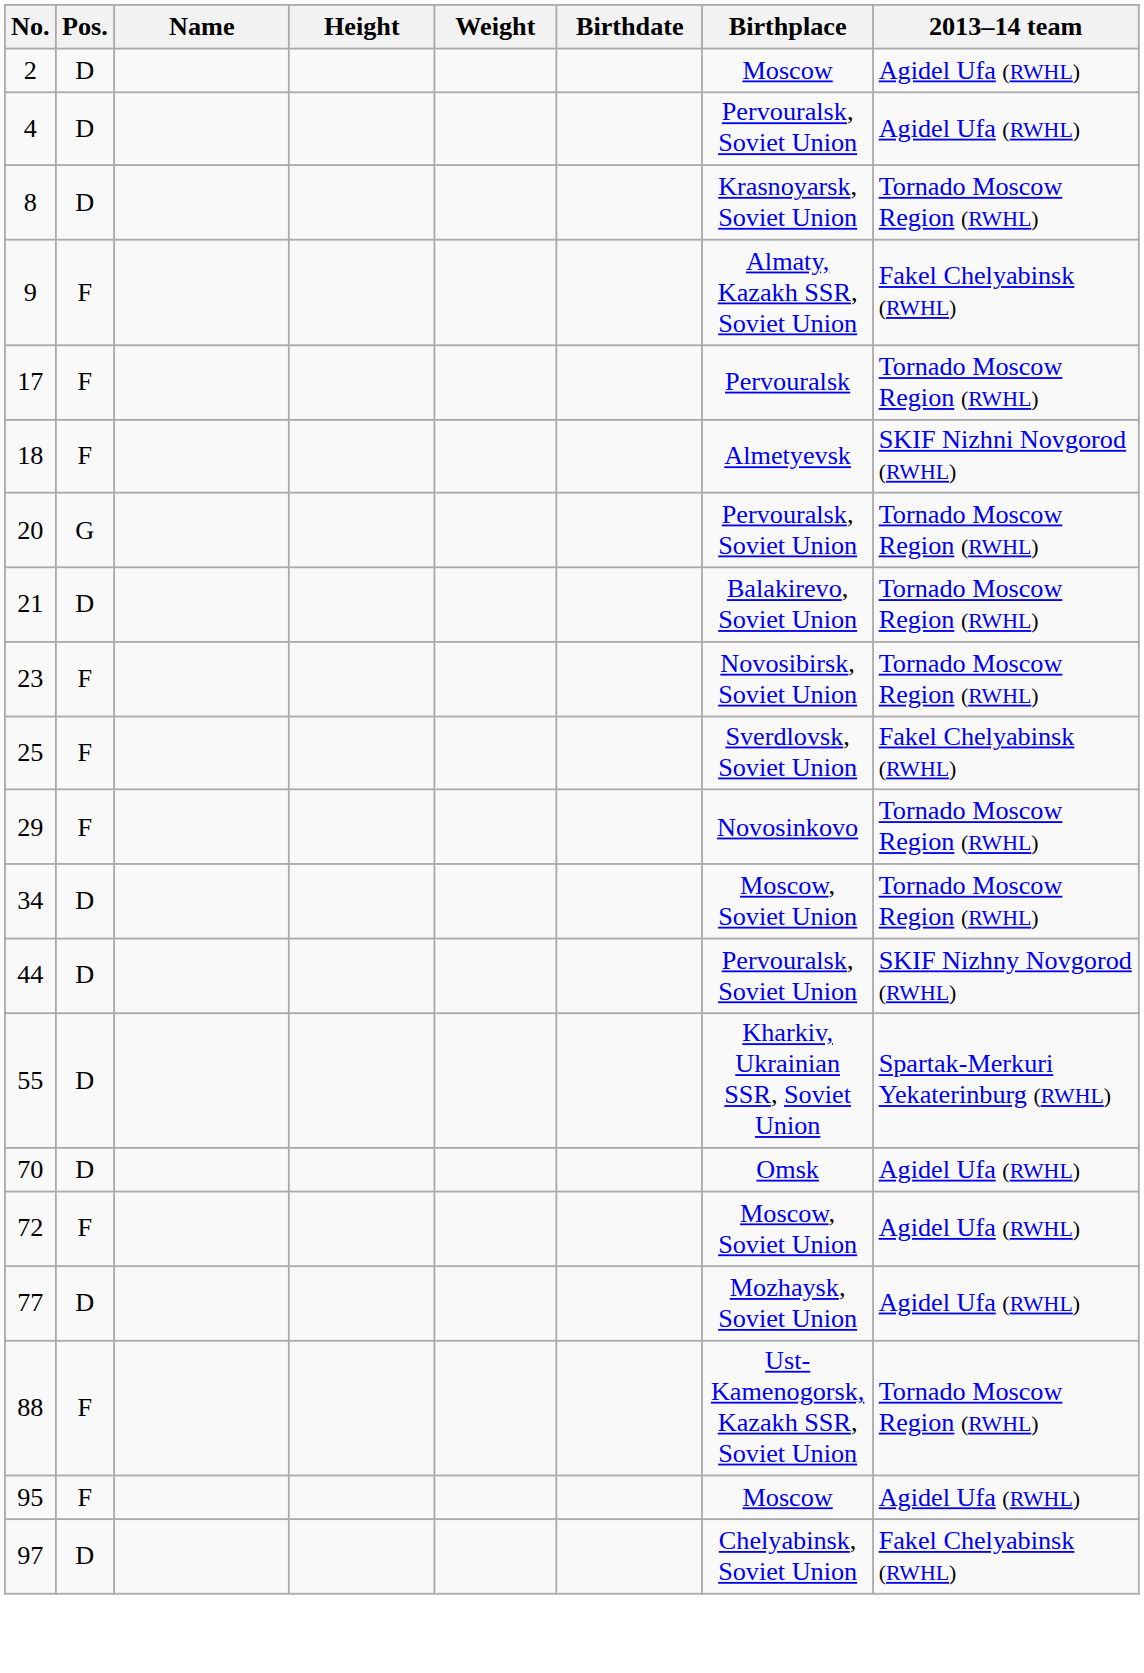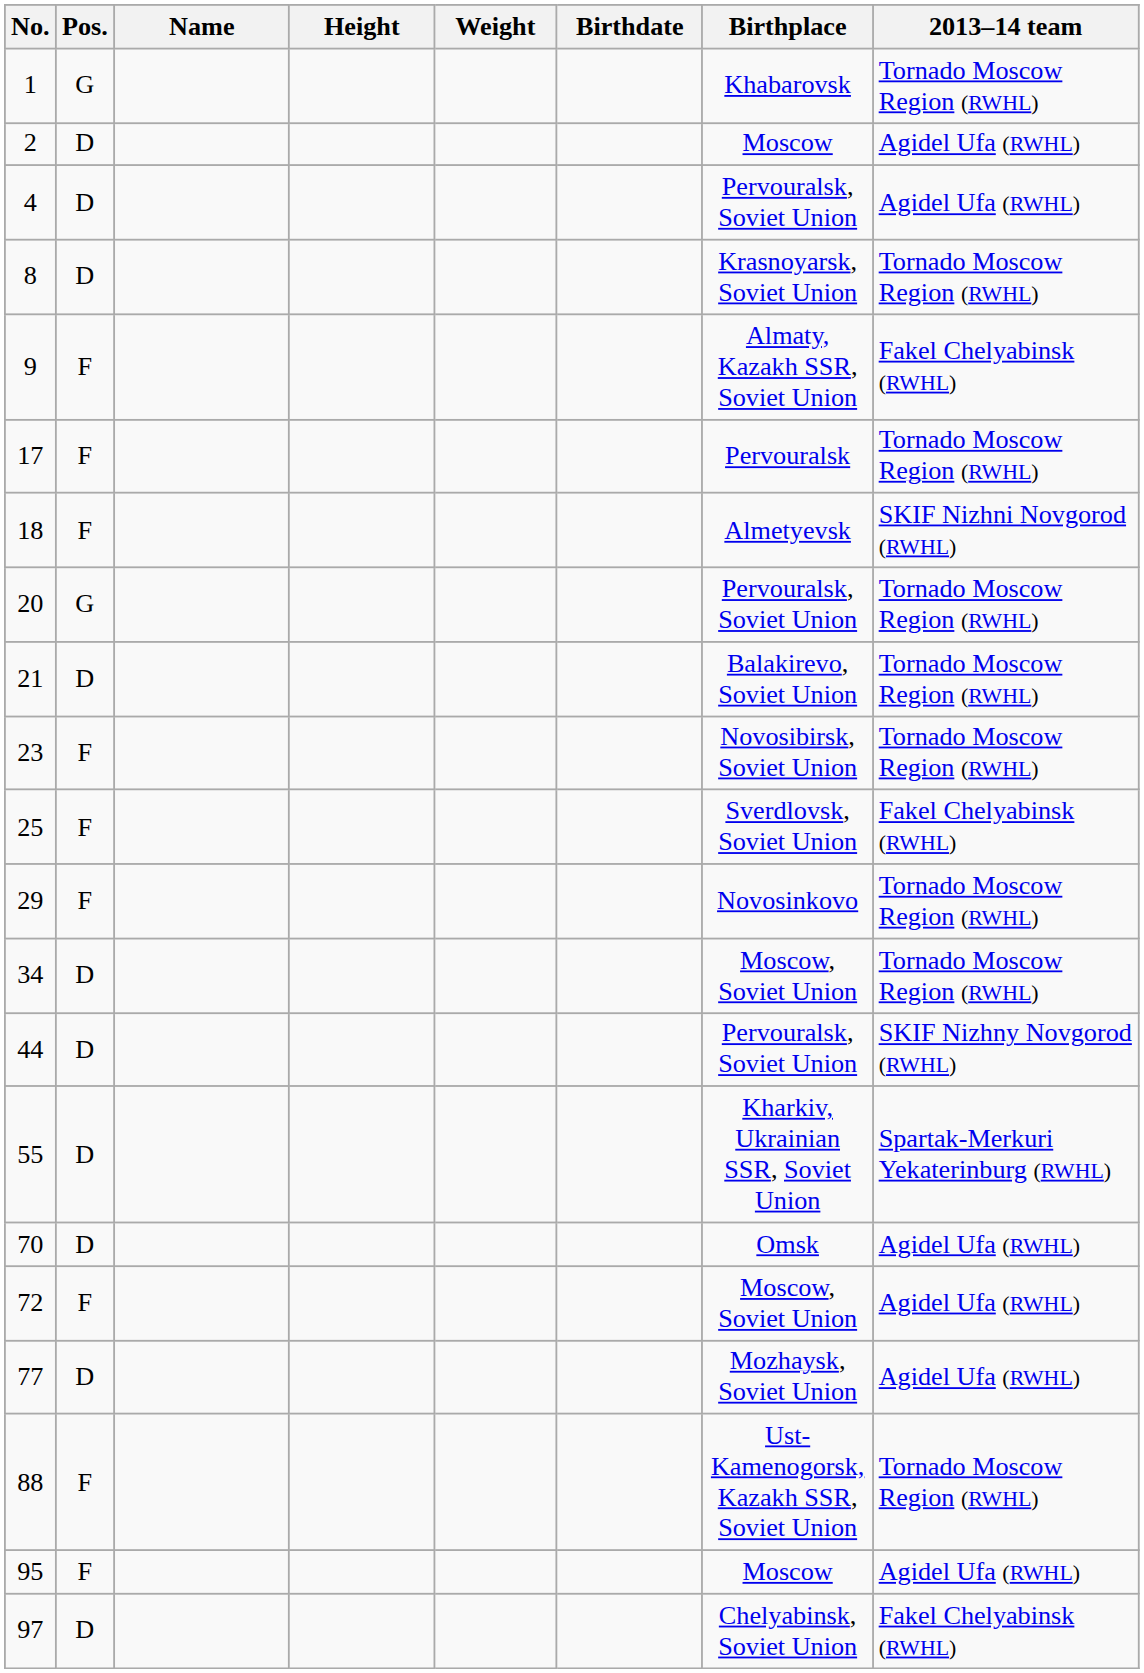+ row: 1 | G | Khabarovsk | Tornado Moscow Region (RWHL)
